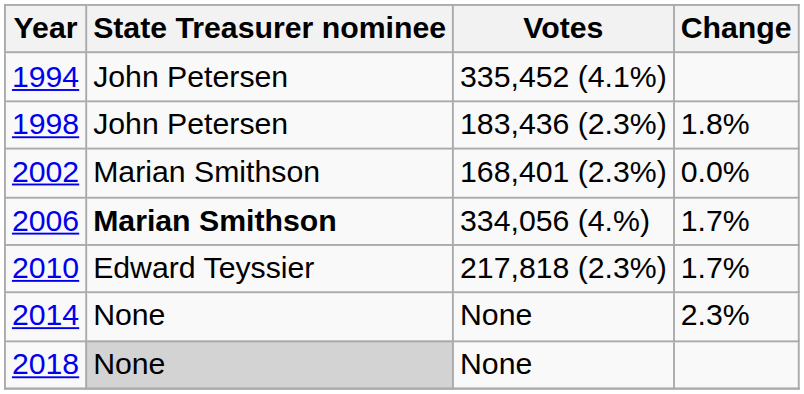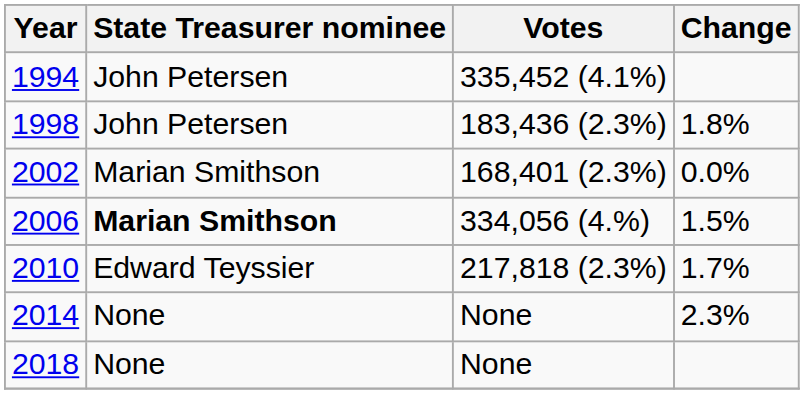2006 | Change: 1.7% -> 1.5%
2018 | State Treasurer nominee: lightgrey background -> no background
